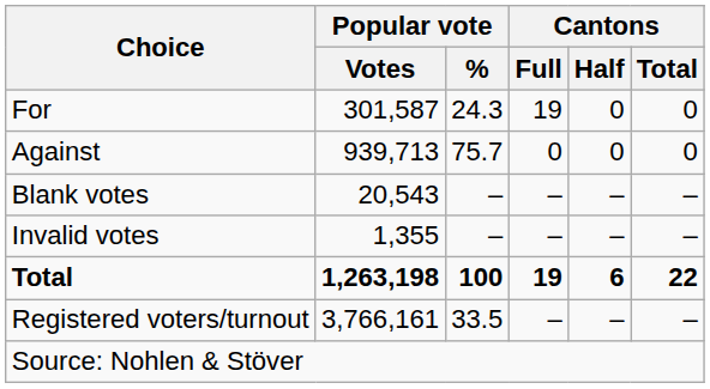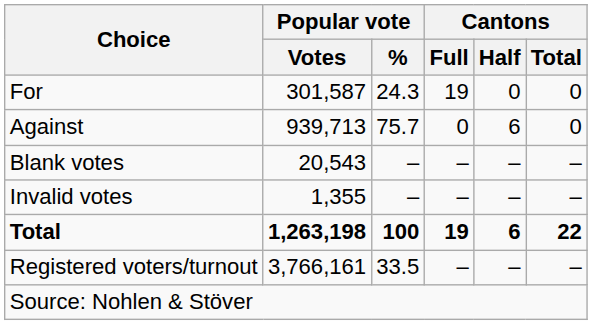Against | Cantons / Half: 0 -> 6
